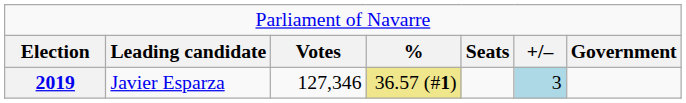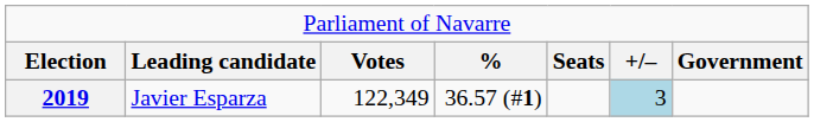2019 | column 3: 127,346 -> 122,349
2019 | column 4: khaki background -> no background
